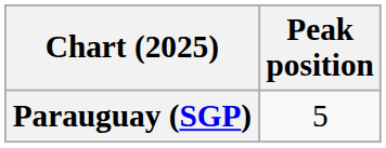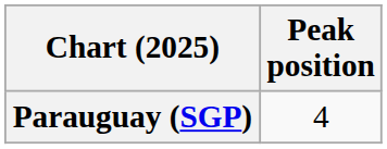Parauguay (SGP) | Peak position: 5 -> 4
